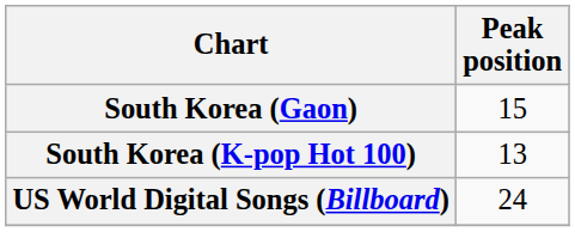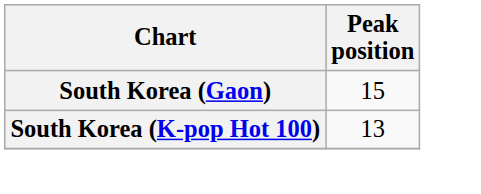- row: US World Digital Songs (Billboard) | 24
